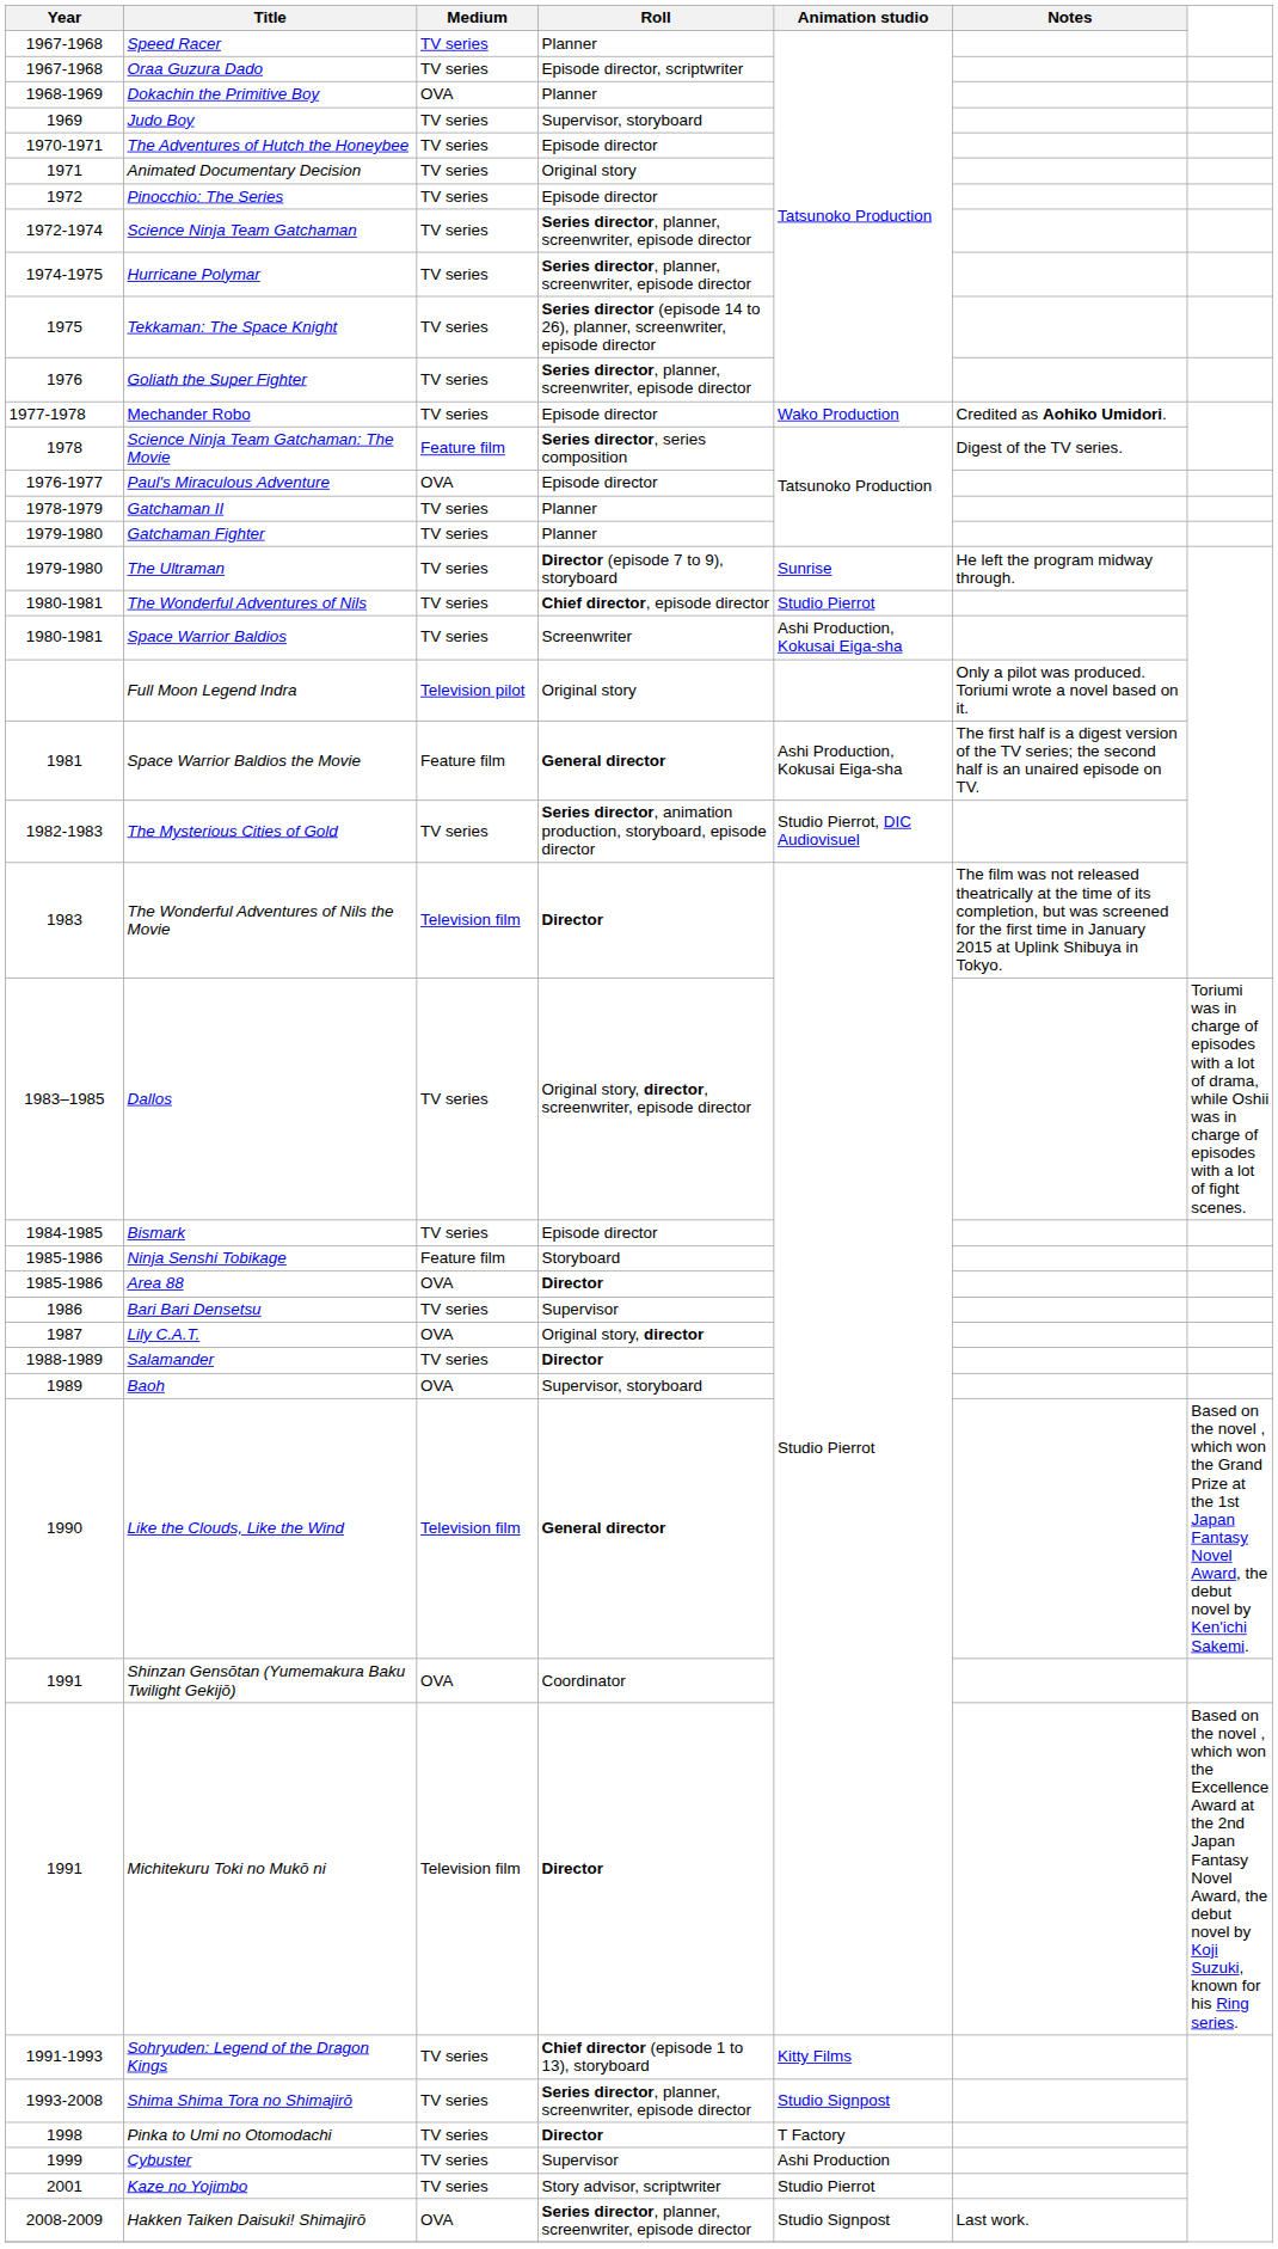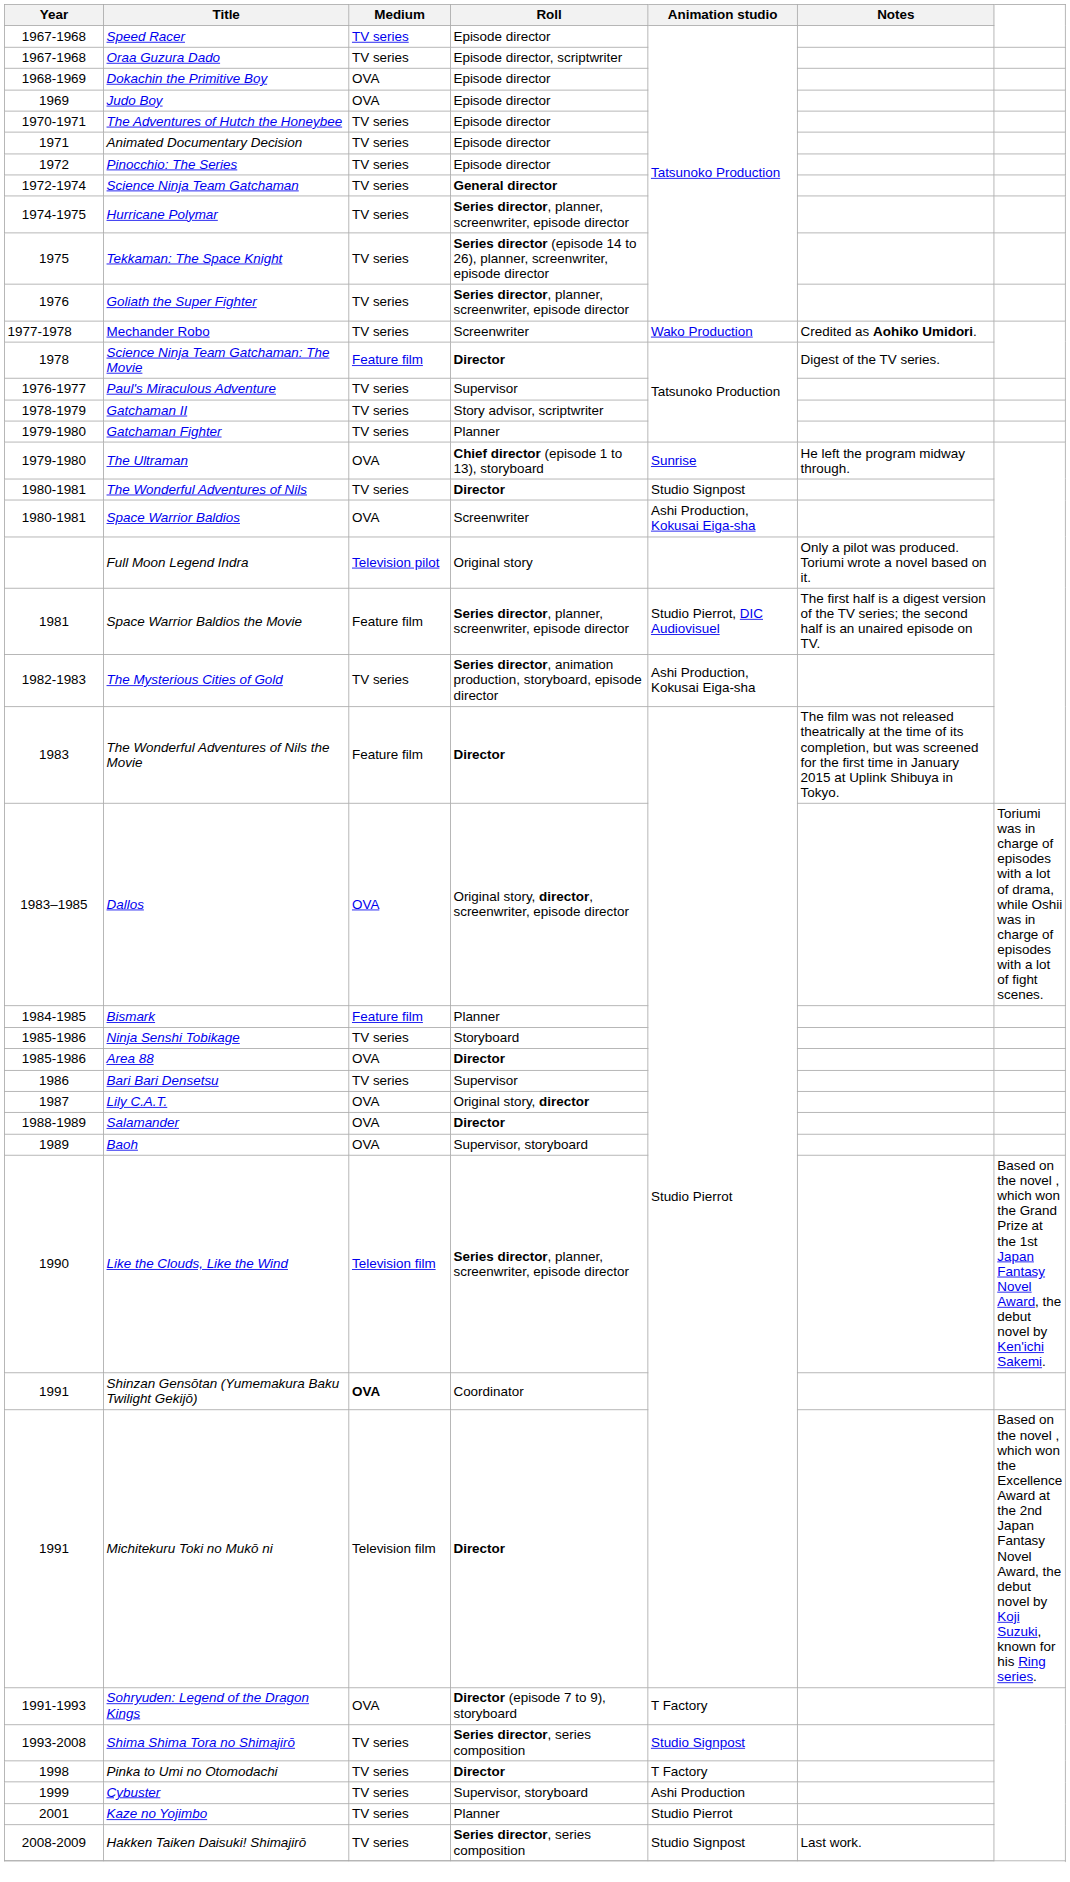Speed Racer | Roll: Planner -> Episode director
Dokachin the Primitive Boy | Roll: Planner -> Episode director
Judo Boy | Medium: TV series -> OVA
Judo Boy | Roll: Supervisor, storyboard -> Episode director
Animated Documentary Decision | Roll: Original story -> Episode director
Science Ninja Team Gatchaman | Roll: Series director, planner, screenwriter, episode director -> General director
Mechander Robo | Roll: Episode director -> Screenwriter
Science Ninja Team Gatchaman: The Movie | Roll: Series director, series composition -> Director
Paul's Miraculous Adventure | Medium: OVA -> TV series
Paul's Miraculous Adventure | Roll: Episode director -> Supervisor
Gatchaman II | Roll: Planner -> Story advisor, scriptwriter
The Ultraman | Medium: TV series -> OVA
The Ultraman | Roll: Director (episode 7 to 9), storyboard -> Chief director (episode 1 to 13), storyboard
The Wonderful Adventures of Nils | Roll: Chief director, episode director -> Director
The Wonderful Adventures of Nils | Animation studio: Studio Pierrot -> Studio Signpost
Space Warrior Baldios | Medium: TV series -> OVA
Space Warrior Baldios the Movie | Roll: General director -> Series director, planner, screenwriter, episode director
Space Warrior Baldios the Movie | Animation studio: Ashi Production, Kokusai Eiga-sha -> Studio Pierrot, DIC Audiovisuel
The Mysterious Cities of Gold | Animation studio: Studio Pierrot, DIC Audiovisuel -> Ashi Production, Kokusai Eiga-sha
The Wonderful Adventures of Nils the Movie | Medium: Television film -> Feature film
Dallos | Medium: TV series -> OVA
Bismark | Medium: TV series -> Feature film
Bismark | Roll: Episode director -> Planner
Ninja Senshi Tobikage | Medium: Feature film -> TV series
Salamander | Medium: TV series -> OVA
Like the Clouds, Like the Wind | Roll: General director -> Series director, planner, screenwriter, episode director
Shinzan Gensōtan (Yumemakura Baku Twilight Gekijō) | Medium: normal -> bold
Sohryuden: Legend of the Dragon Kings | Medium: TV series -> OVA
Sohryuden: Legend of the Dragon Kings | Roll: Chief director (episode 1 to 13), storyboard -> Director (episode 7 to 9), storyboard
Sohryuden: Legend of the Dragon Kings | Animation studio: Kitty Films -> T Factory
Shima Shima Tora no Shimajirō | Roll: Series director, planner, screenwriter, episode director -> Series director, series composition
Cybuster | Roll: Supervisor -> Supervisor, storyboard
Kaze no Yojimbo | Roll: Story advisor, scriptwriter -> Planner
Hakken Taiken Daisuki! Shimajirō | Medium: OVA -> TV series
Hakken Taiken Daisuki! Shimajirō | Roll: Series director, planner, screenwriter, episode director -> Series director, series composition
